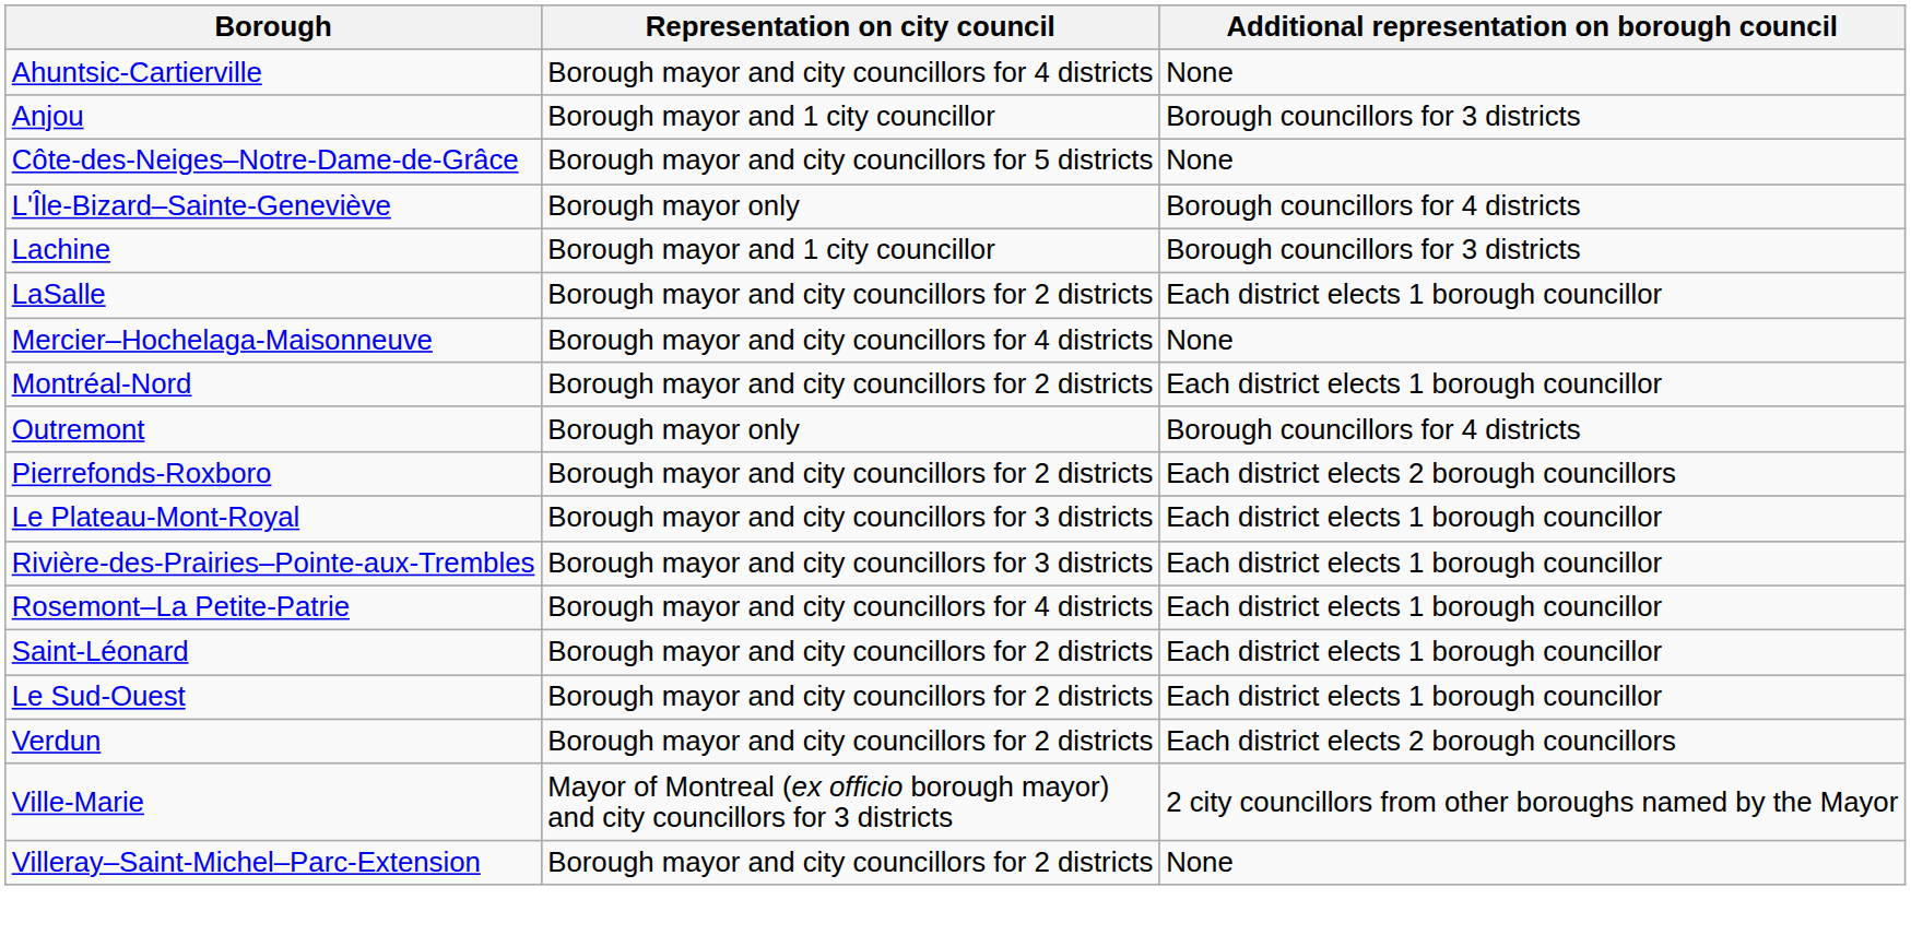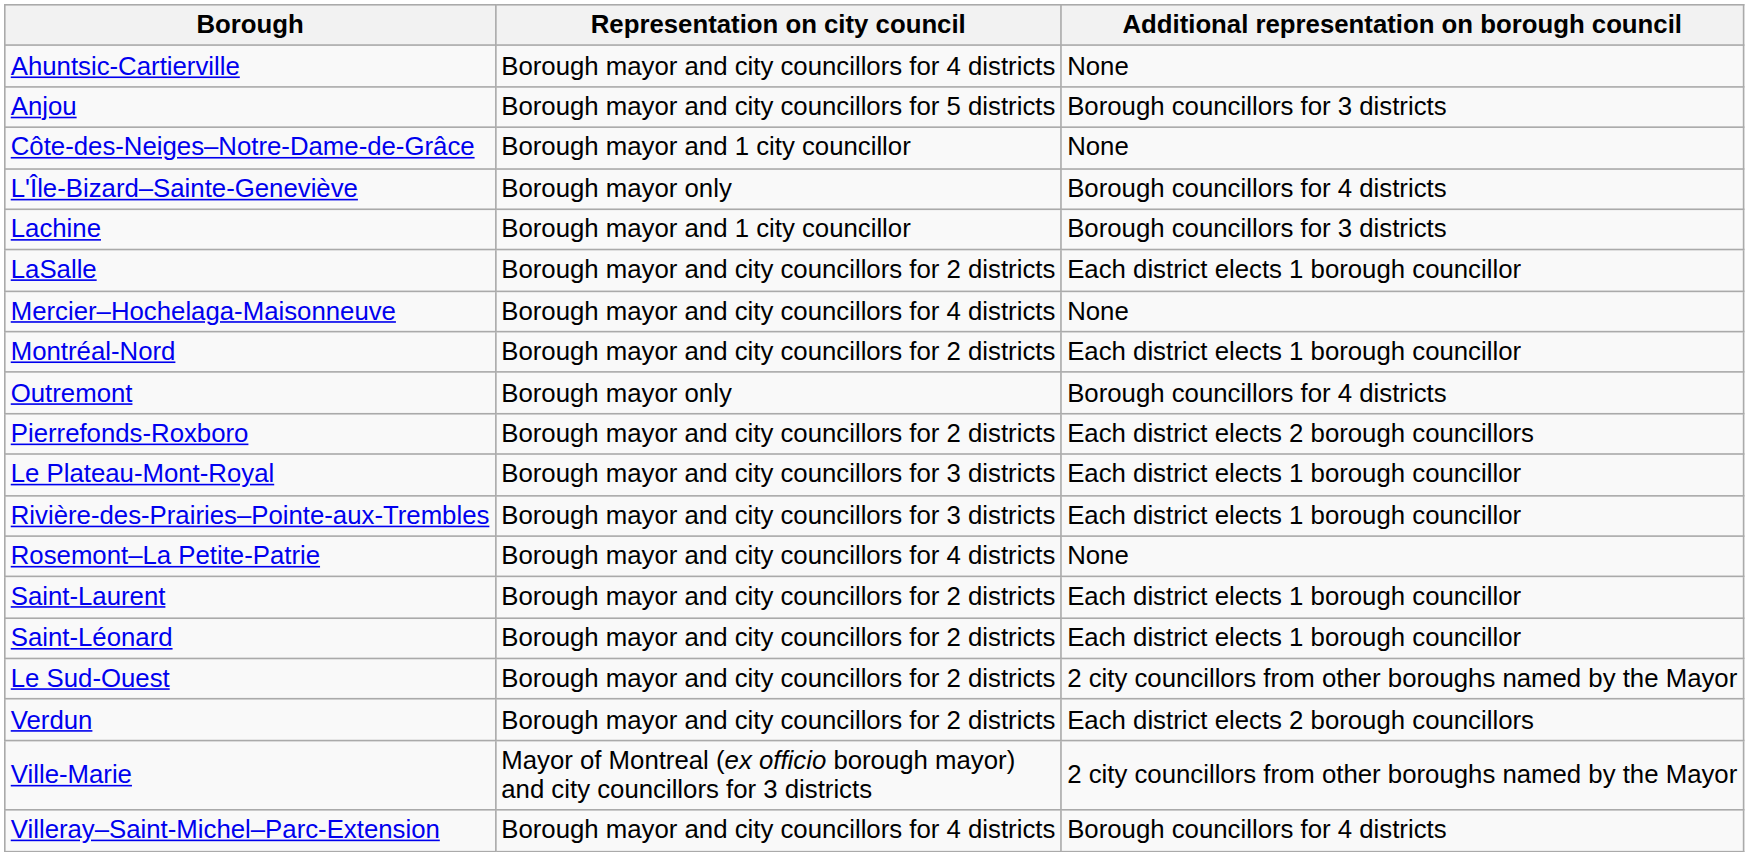Anjou | Representation on city council: Borough mayor and 1 city councillor -> Borough mayor and city councillors for 5 districts
Côte-des-Neiges–Notre-Dame-de-Grâce | Representation on city council: Borough mayor and city councillors for 5 districts -> Borough mayor and 1 city councillor
Rosemont–La Petite-Patrie | Additional representation on borough council: Each district elects 1 borough councillor -> None
+ row: Saint-Laurent | Borough mayor and city councillors for 2 districts | Each district elects 1 borough councillor
Le Sud-Ouest | Additional representation on borough council: Each district elects 1 borough councillor -> 2 city councillors from other boroughs named by the Mayor
Villeray–Saint-Michel–Parc-Extension | Representation on city council: Borough mayor and city councillors for 2 districts -> Borough mayor and city councillors for 4 districts
Villeray–Saint-Michel–Parc-Extension | Additional representation on borough council: None -> Borough councillors for 4 districts
